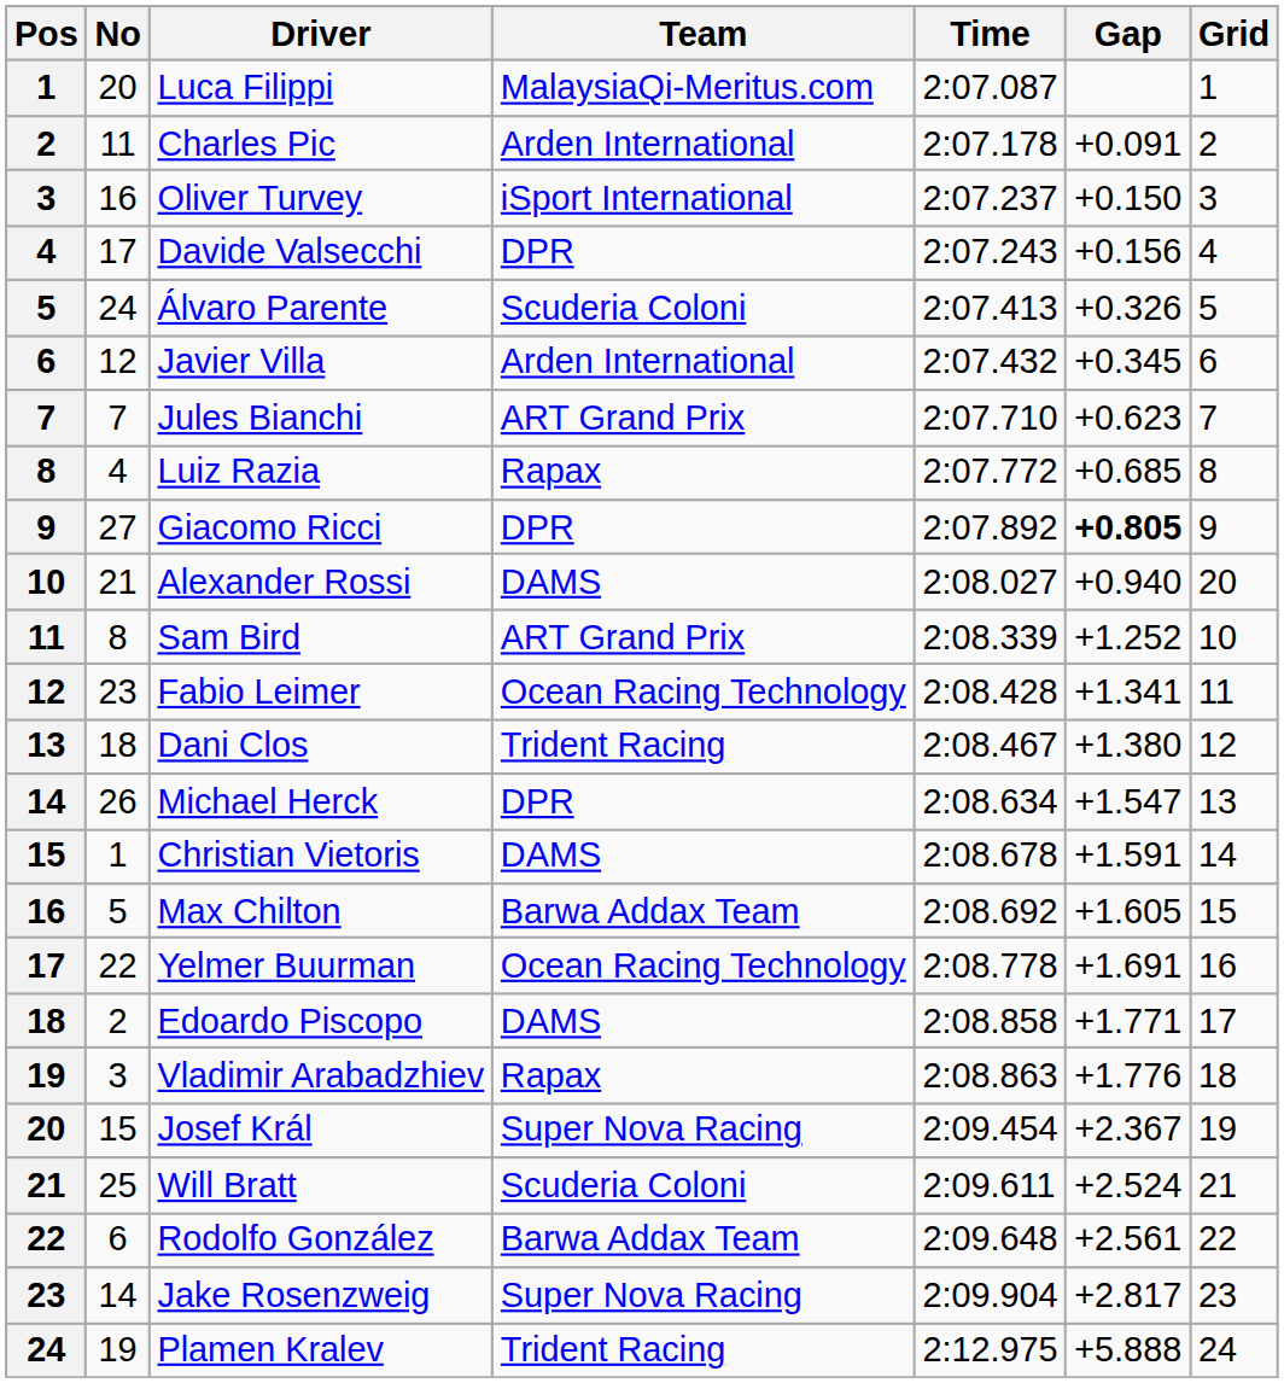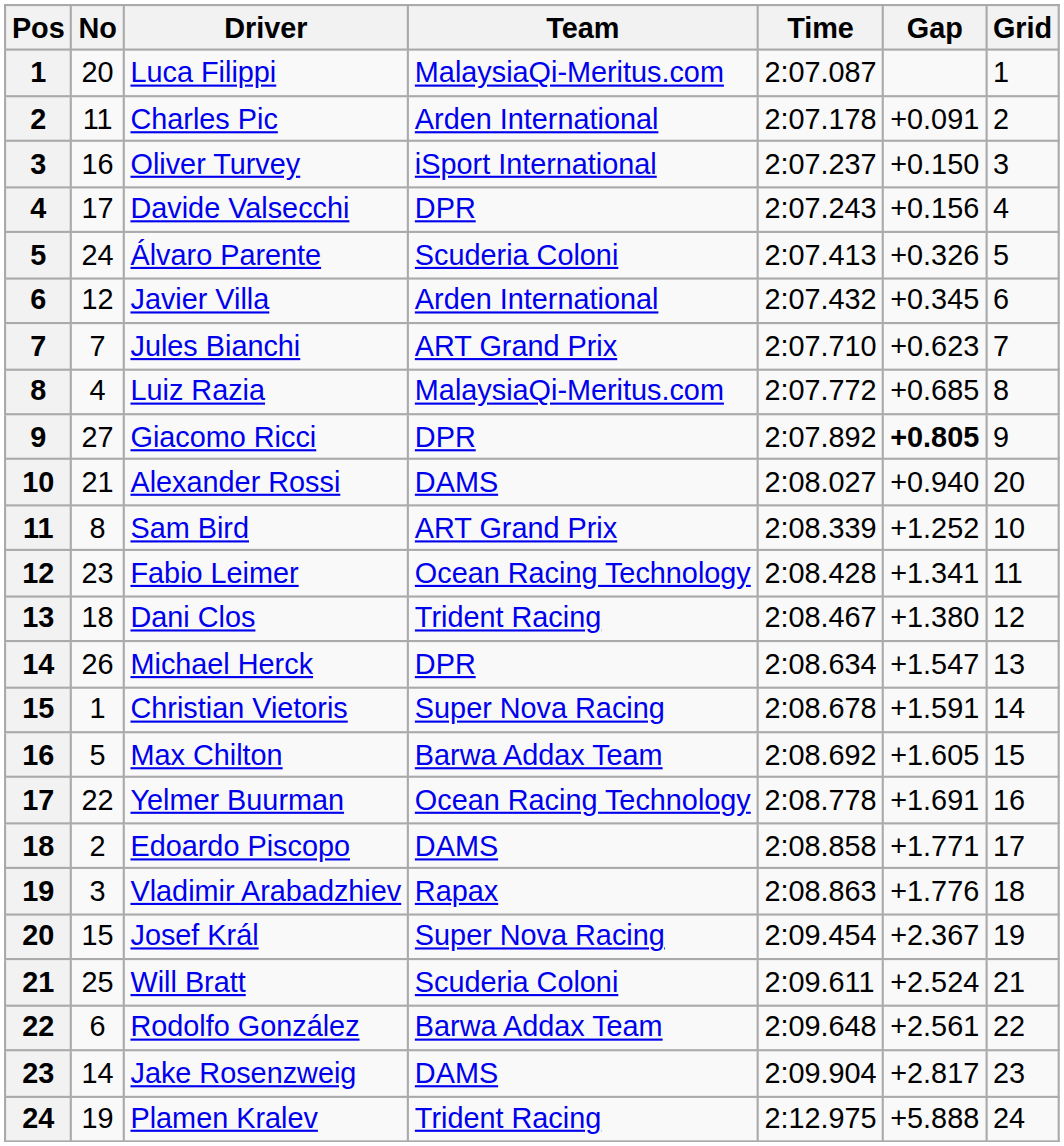Luiz Razia | Team: Rapax -> MalaysiaQi-Meritus.com
Christian Vietoris | Team: DAMS -> Super Nova Racing
Jake Rosenzweig | Team: Super Nova Racing -> DAMS
